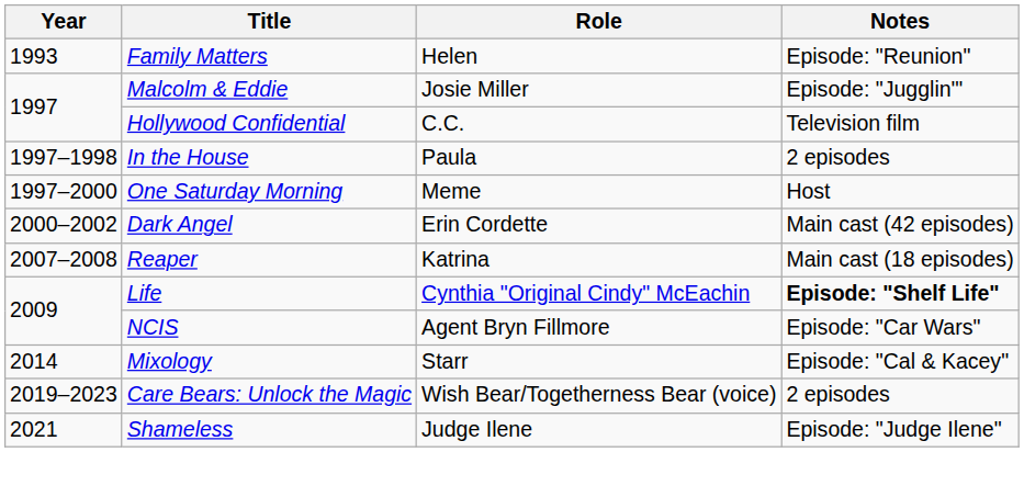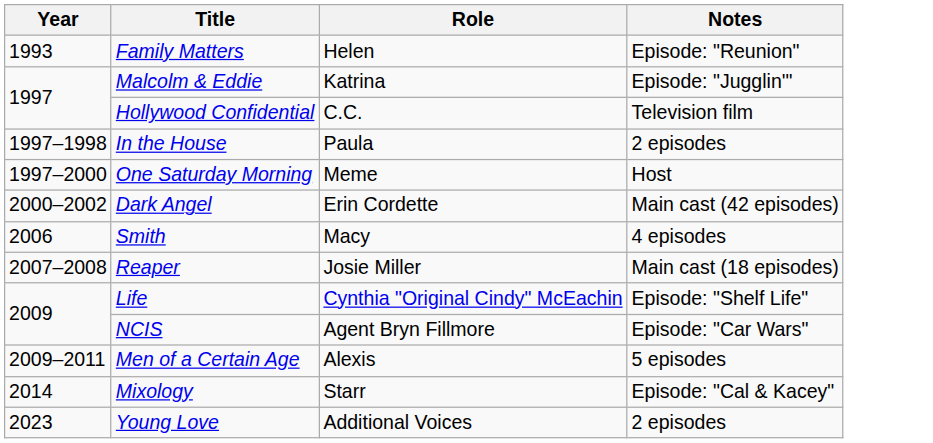Malcolm & Eddie | Role: Josie Miller -> Katrina
+ row: 2006 | Smith | Macy | 4 episodes
Reaper | Role: Katrina -> Josie Miller
Life | Notes: bold -> normal
+ row: 2009–2011 | Men of a Certain Age | Alexis | 5 episodes
- row: 2019–2023 | Care Bears: Unlock the Magic | Wish Bear/Togetherness Bear (voice) | 2 episodes
- row: 2021 | Shameless | Judge Ilene | Episode: "Judge Ilene"
+ row: 2023 | Young Love | Additional Voices | 2 episodes
